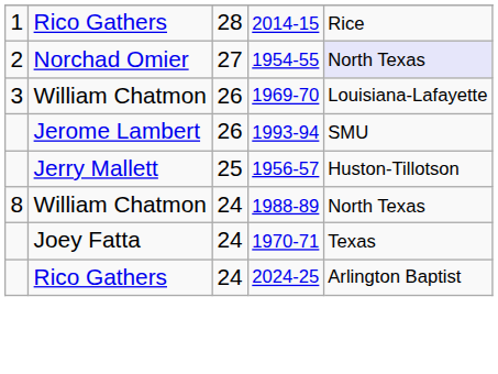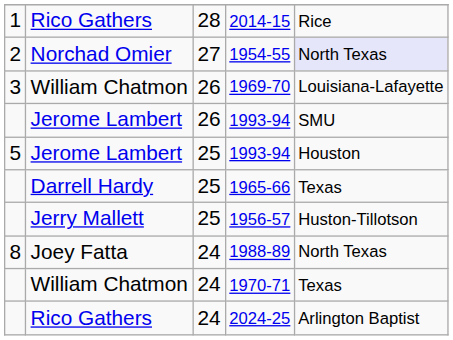+ row: 5 | Jerome Lambert | 25 | 1993-94 | Houston
+ row: Darrell Hardy | 25 | 1965-66 | Texas
1988-89 | column 2: William Chatmon -> Joey Fatta
1970-71 | column 2: Joey Fatta -> William Chatmon
